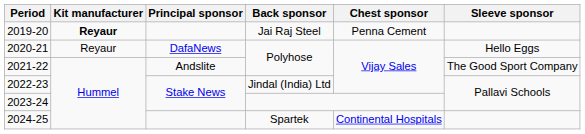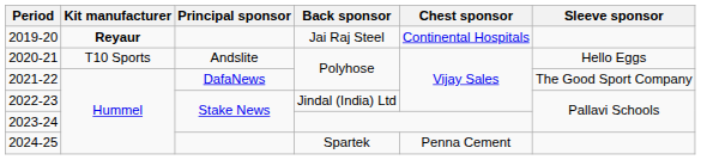2019-20 | Chest sponsor: Penna Cement -> Continental Hospitals
2020-21 | Kit manufacturer: Reyaur -> T10 Sports
2020-21 | Principal sponsor: DafaNews -> Andslite
2021-22 | Principal sponsor: Andslite -> DafaNews
2024-25 | Chest sponsor: Continental Hospitals -> Penna Cement
